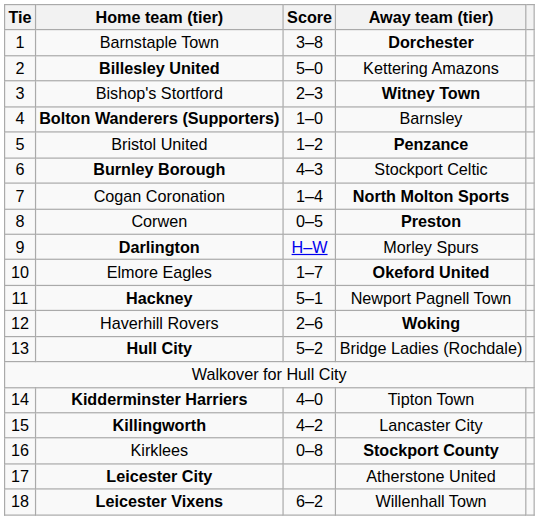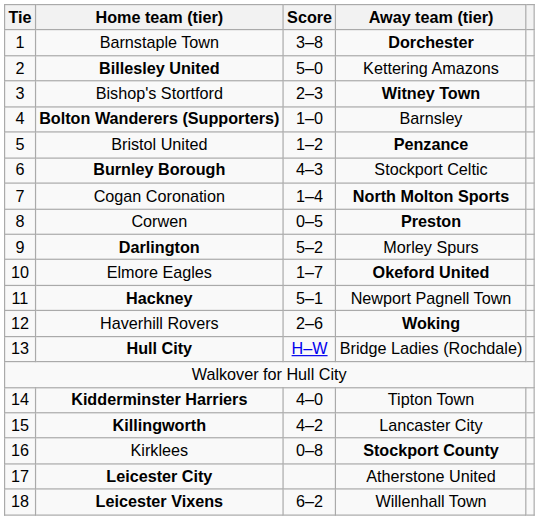Darlington | Score: H–W -> 5–2
Hull City | Score: 5–2 -> H–W
